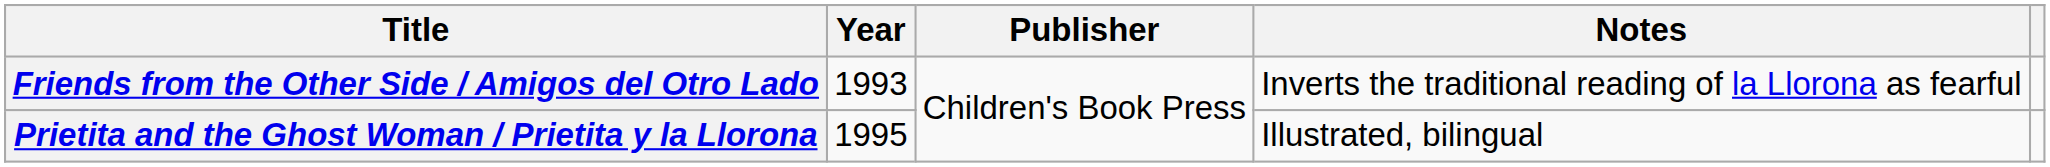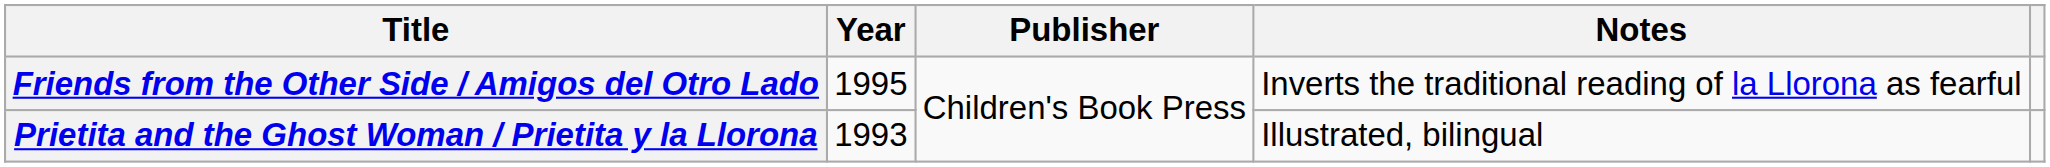Friends from the Other Side / Amigos del Otro Lado | Year: 1993 -> 1995
Prietita and the Ghost Woman / Prietita y la Llorona | Year: 1995 -> 1993
